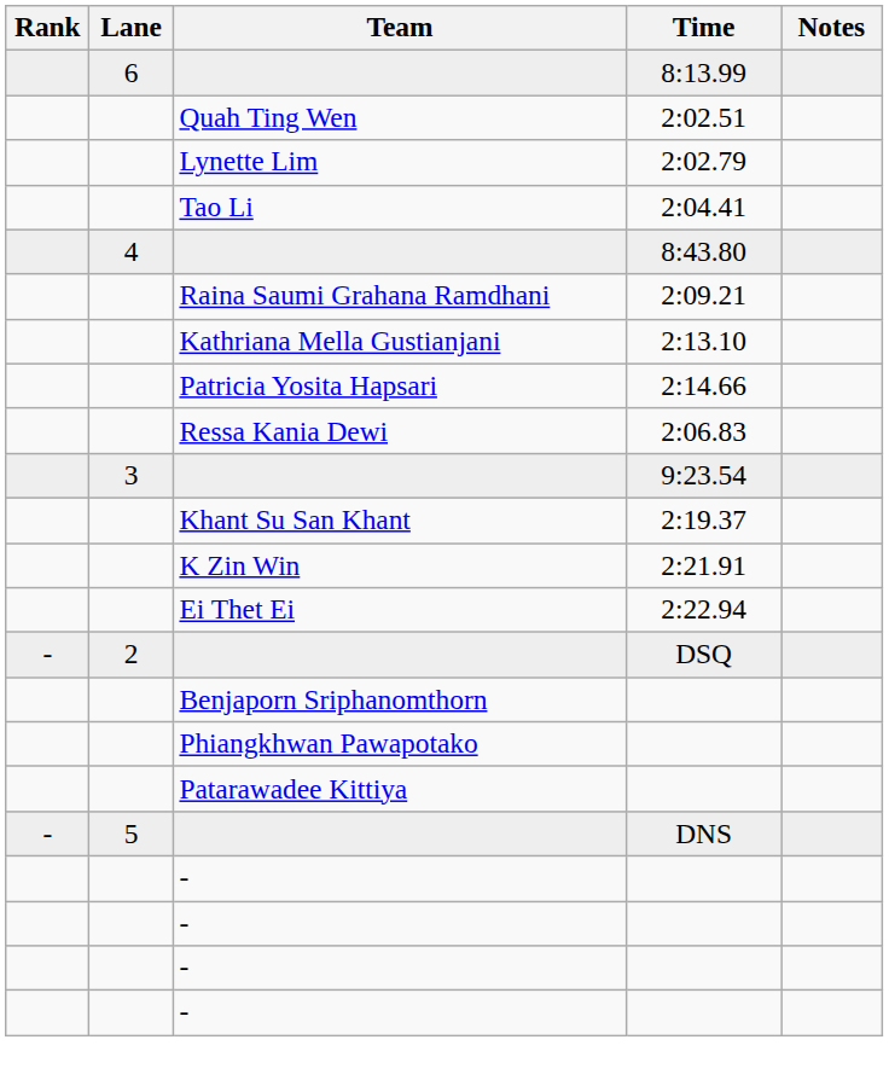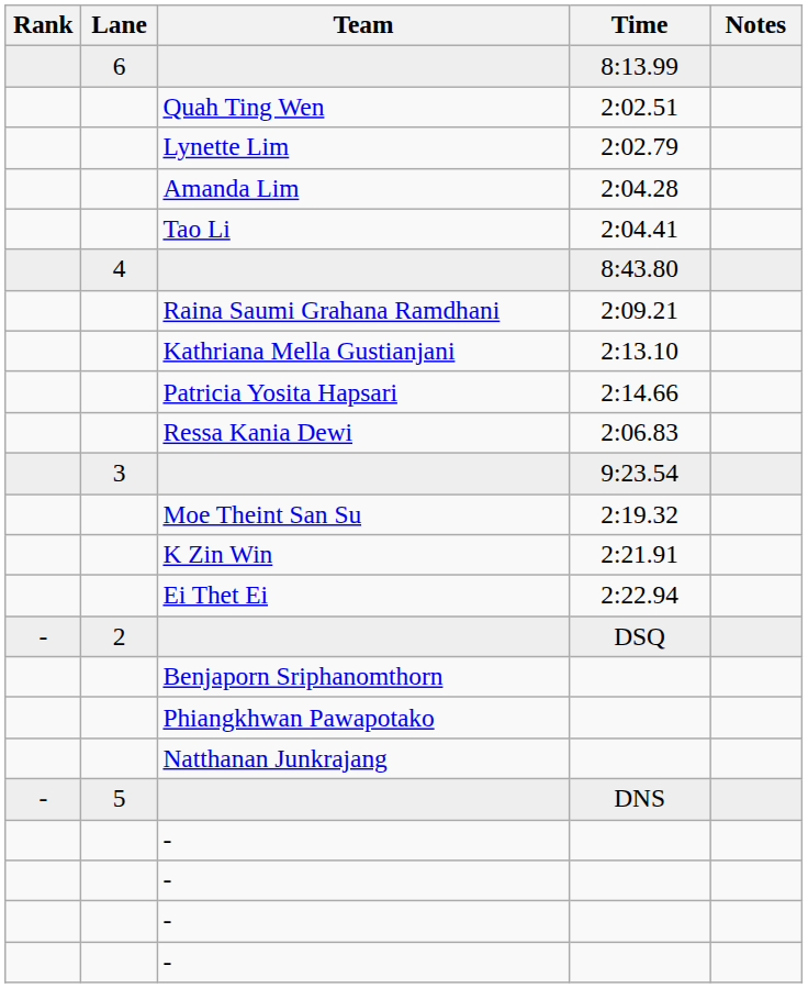+ row: Amanda Lim | 2:04.28
- row: Khant Su San Khant | 2:19.37
+ row: Moe Theint San Su | 2:19.32
- row: Patarawadee Kittiya
+ row: Natthanan Junkrajang
